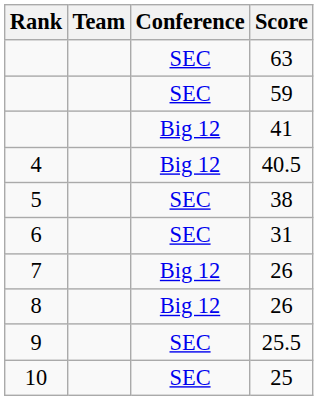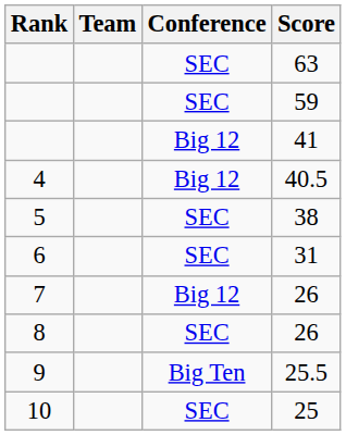8 / 26 | Conference: Big 12 -> SEC
25.5 | Conference: SEC -> Big Ten
